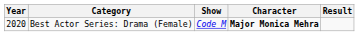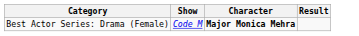- column: Year | 2020
